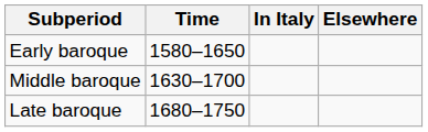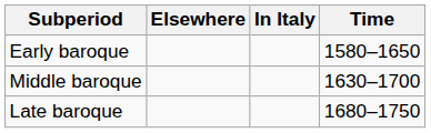columns swapped: Time <-> Elsewhere
